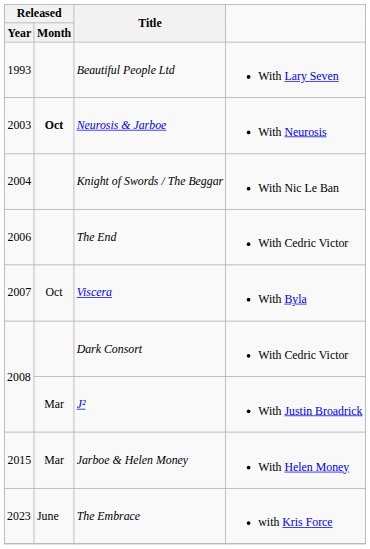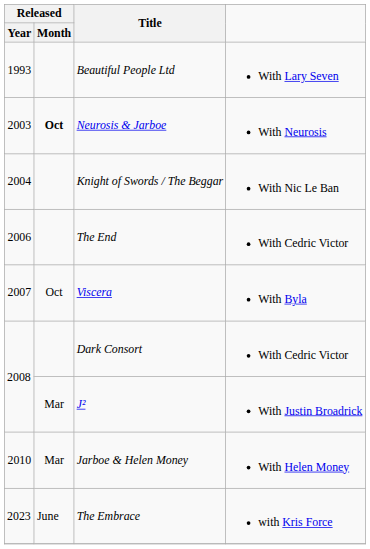Jarboe & Helen Money | Released / Year: 2015 -> 2010
